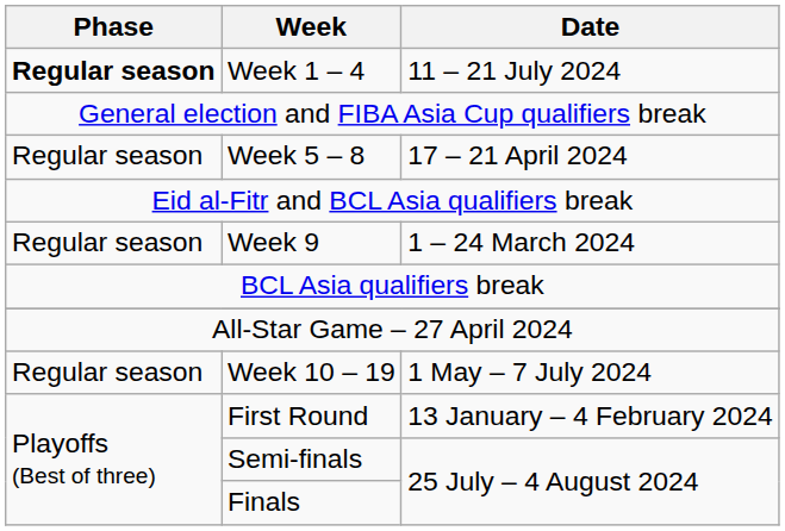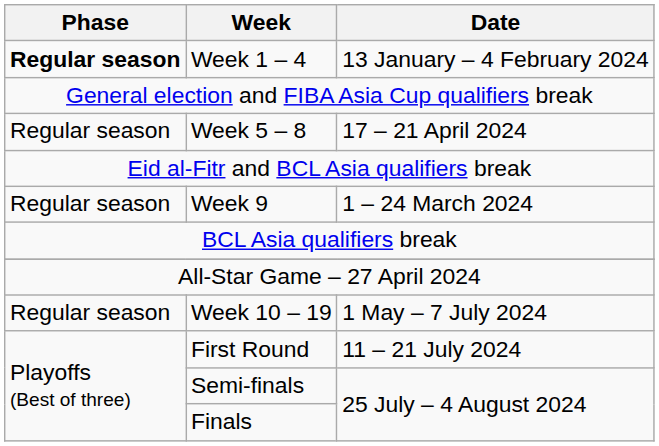Week 1 – 4 | Date: 11 – 21 July 2024 -> 13 January – 4 February 2024
First Round | Date: 13 January – 4 February 2024 -> 11 – 21 July 2024
